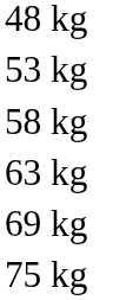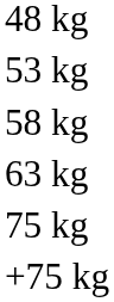- row: 69 kg
+ row: +75 kg
